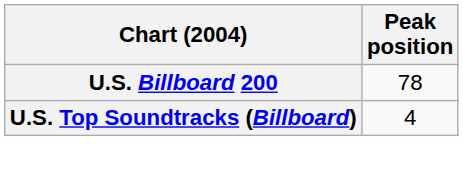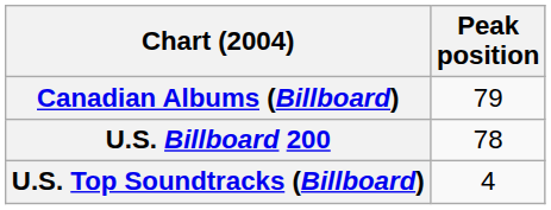+ row: Canadian Albums (Billboard) | 79
